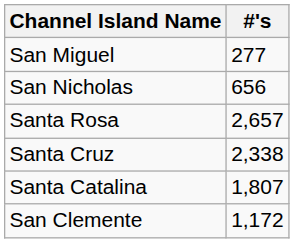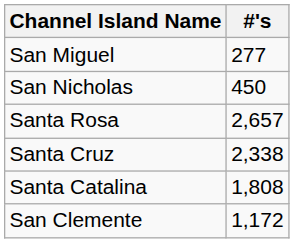San Nicholas | #'s: 656 -> 450
Santa Catalina | #'s: 1,807 -> 1,808
